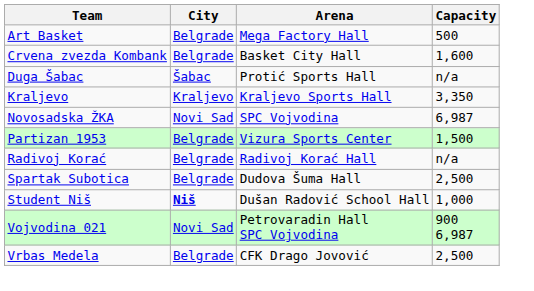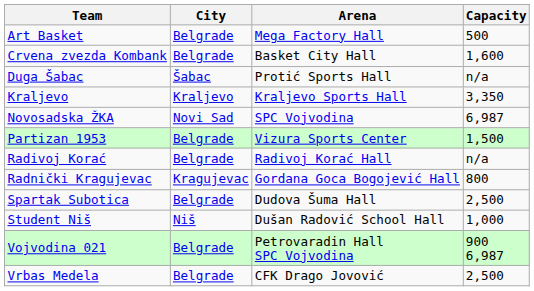+ row: Radnički Kragujevac | Kragujevac | Gordana Goca Bogojević Hall | 800
Student Niš | City: bold -> normal
Vojvodina 021 | City: Novi Sad -> Belgrade
